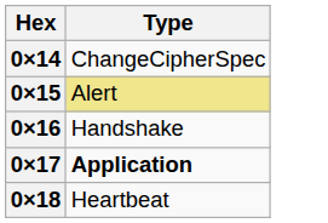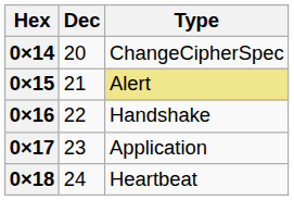+ column: Dec | 20 | 21 | 22 | 23 | 24
0×17 | Type: bold -> normal
